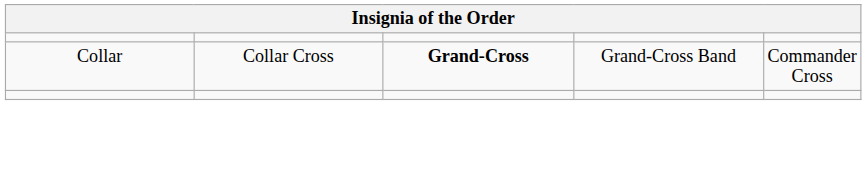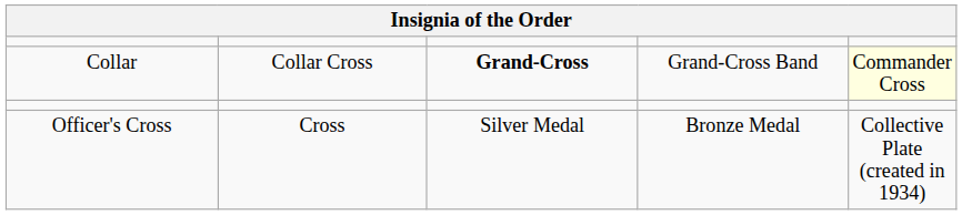Collar | column 5: no background -> lightyellow background
+ row: Officer's Cross | Cross | Silver Medal | Bronze Medal | Collective Plate (created in 1934)
